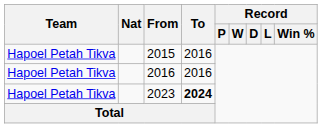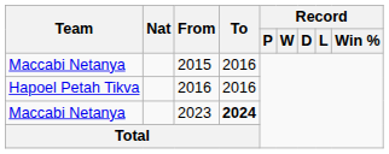2015 | Team: Hapoel Petah Tikva -> Maccabi Netanya
2023 | Team: Hapoel Petah Tikva -> Maccabi Netanya
